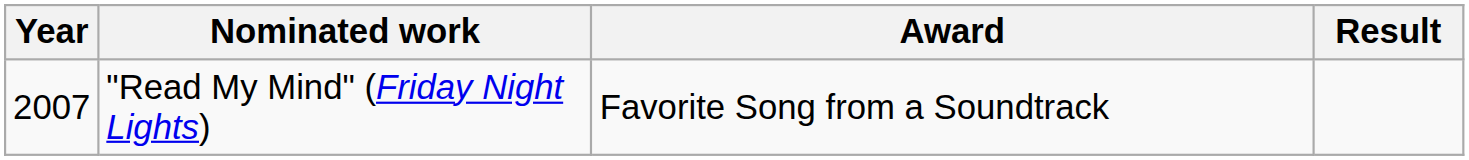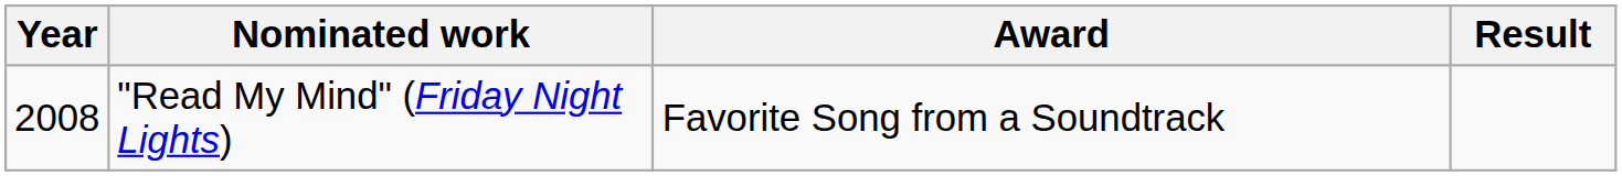"Read My Mind" (Friday Night Lights) | Year: 2007 -> 2008
